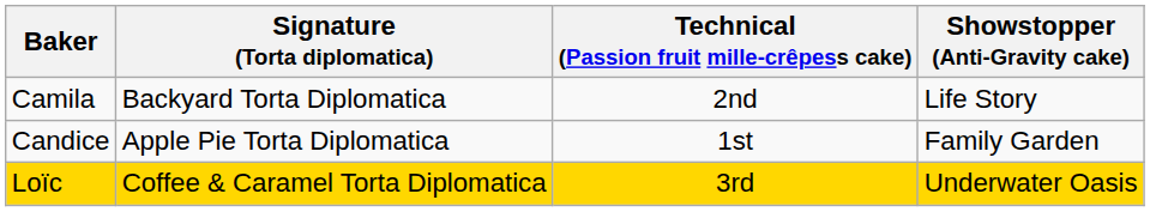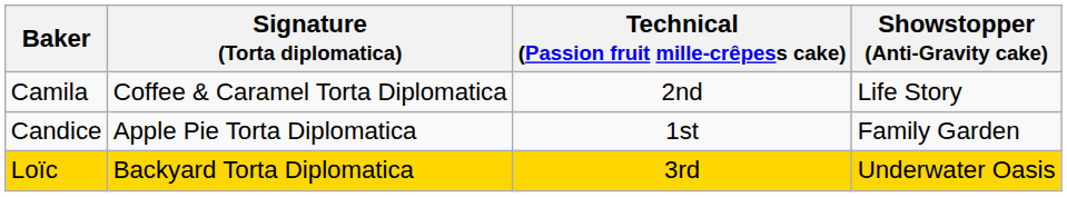Camila | Signature (Torta diplomatica): Backyard Torta Diplomatica -> Coffee & Caramel Torta Diplomatica
Loïc | Signature (Torta diplomatica): Coffee & Caramel Torta Diplomatica -> Backyard Torta Diplomatica
